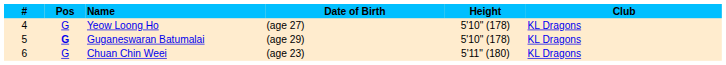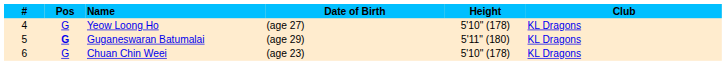Guganeswaran Batumalai | Height: 5'10" (178) -> 5'11" (180)
Chuan Chin Weei | Height: 5'11" (180) -> 5'10" (178)
